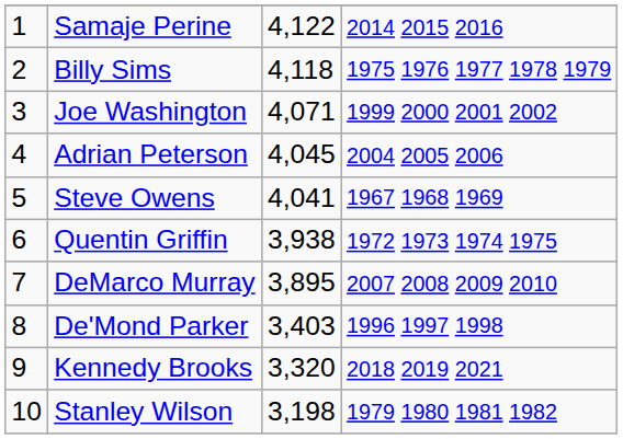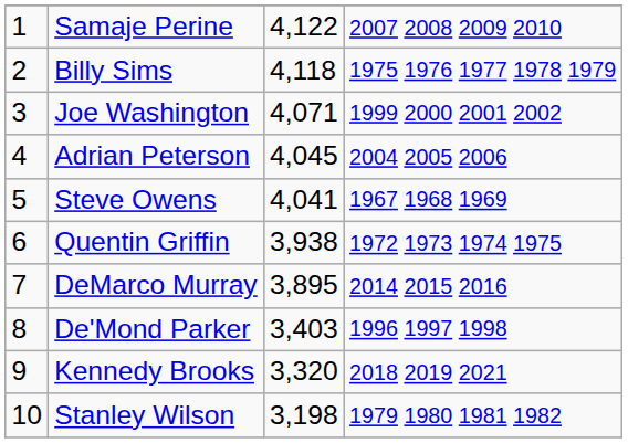Samaje Perine | column 4: 2014 2015 2016 -> 2007 2008 2009 2010
DeMarco Murray | column 4: 2007 2008 2009 2010 -> 2014 2015 2016
